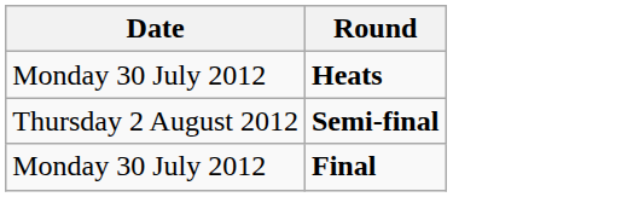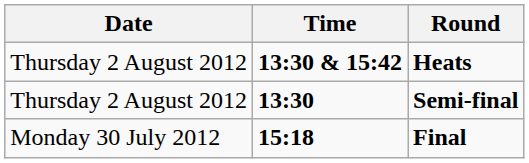+ column: Time | 13:30 & 15:42 | 13:30 | 15:18
Heats | Date: Monday 30 July 2012 -> Thursday 2 August 2012
